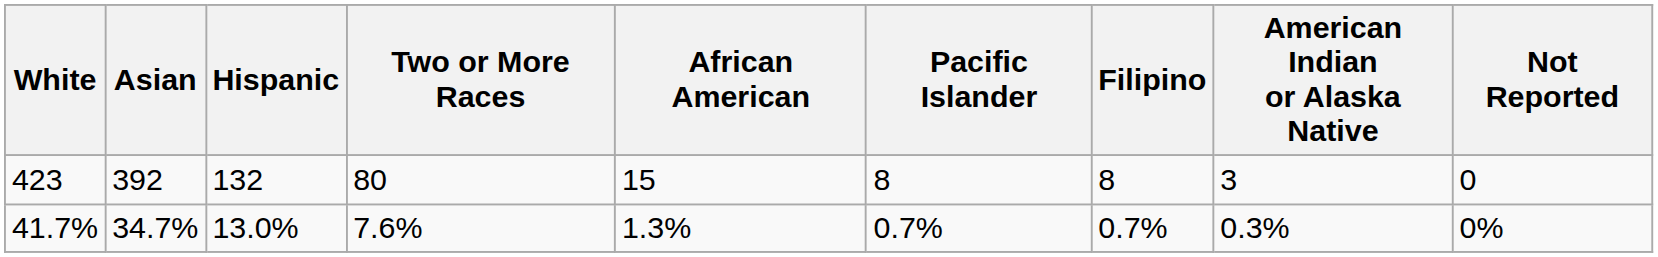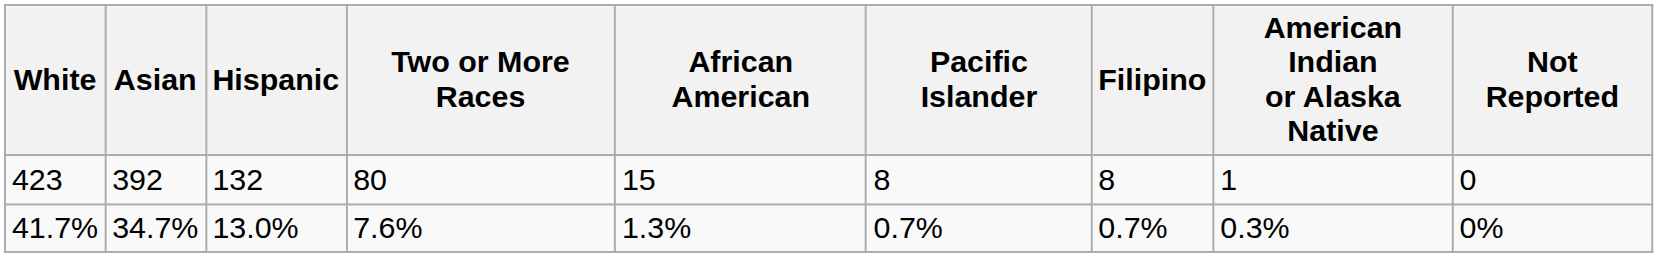423 | American Indian or Alaska Native: 3 -> 1
